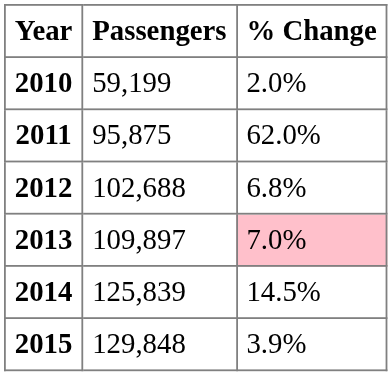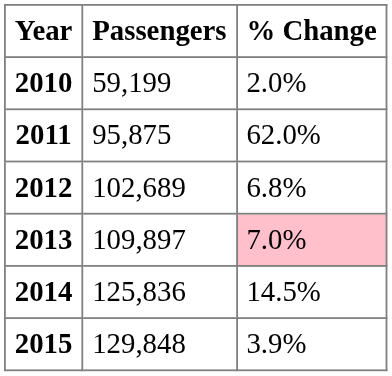2012 | Passengers: 102,688 -> 102,689
2014 | Passengers: 125,839 -> 125,836
